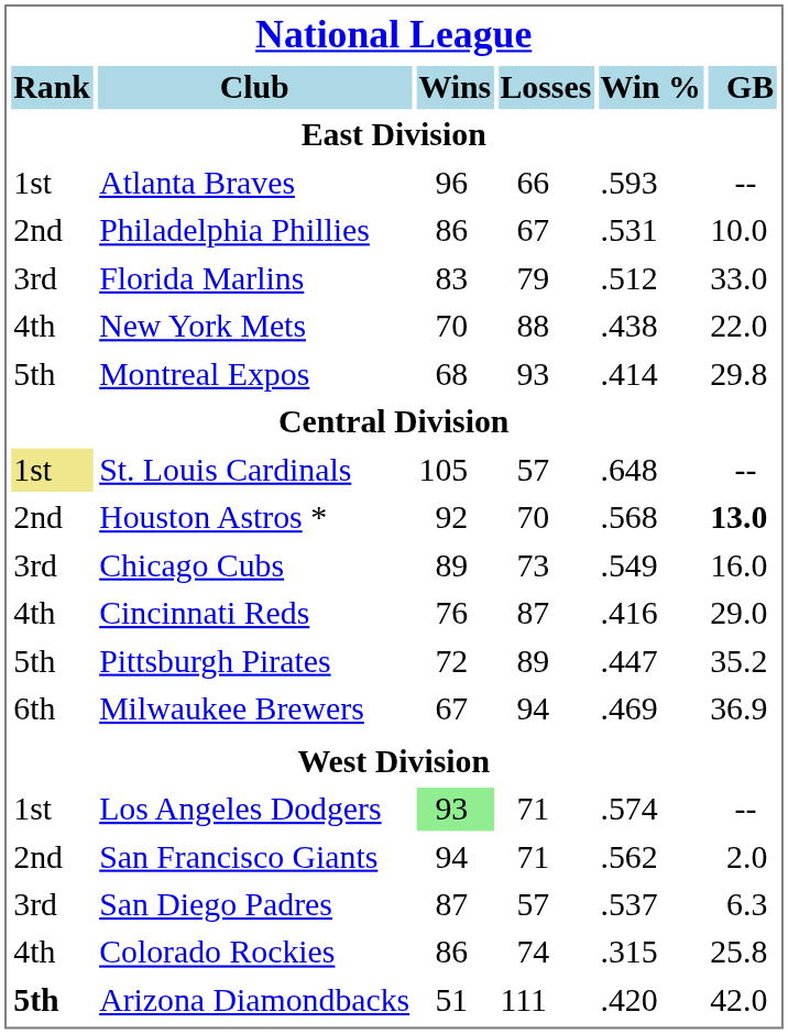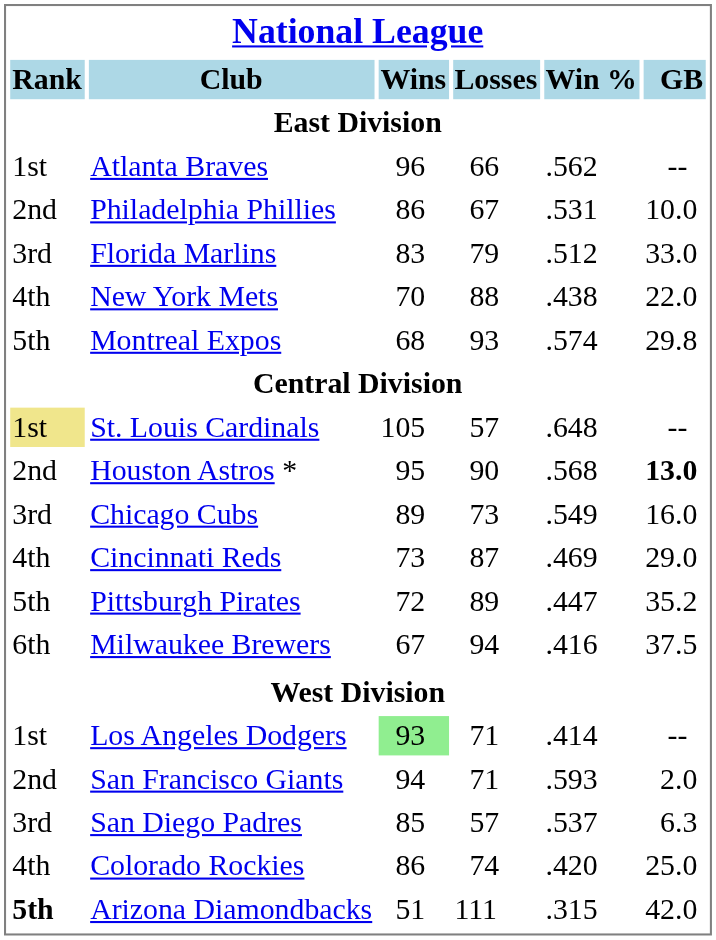Atlanta Braves | Win %: .593 -> .562
Montreal Expos | Win %: .414 -> .574
Houston Astros * | Wins: 92 -> 95
Houston Astros * | Losses: 70 -> 90
Cincinnati Reds | Wins: 76 -> 73
Cincinnati Reds | Win %: .416 -> .469
Milwaukee Brewers | Win %: .469 -> .416
Milwaukee Brewers | GB: 36.9 -> 37.5
Los Angeles Dodgers | Win %: .574 -> .414
San Francisco Giants | Win %: .562 -> .593
San Diego Padres | Wins: 87 -> 85
Colorado Rockies | Win %: .315 -> .420
Colorado Rockies | GB: 25.8 -> 25.0
Arizona Diamondbacks | Win %: .420 -> .315
